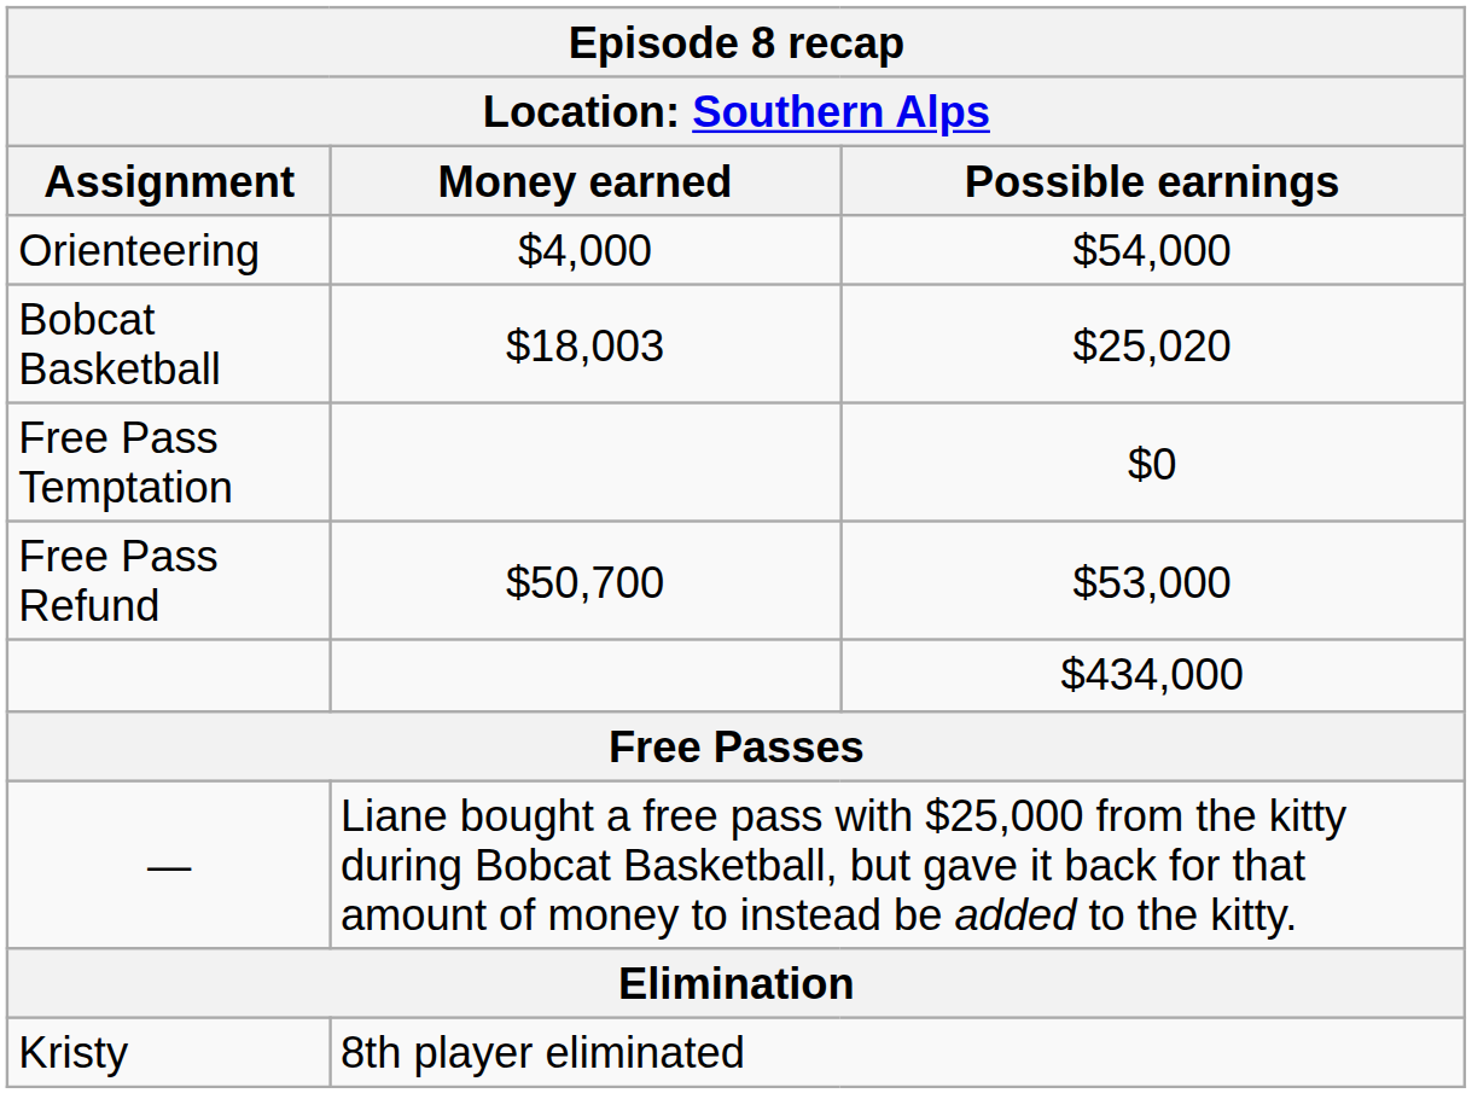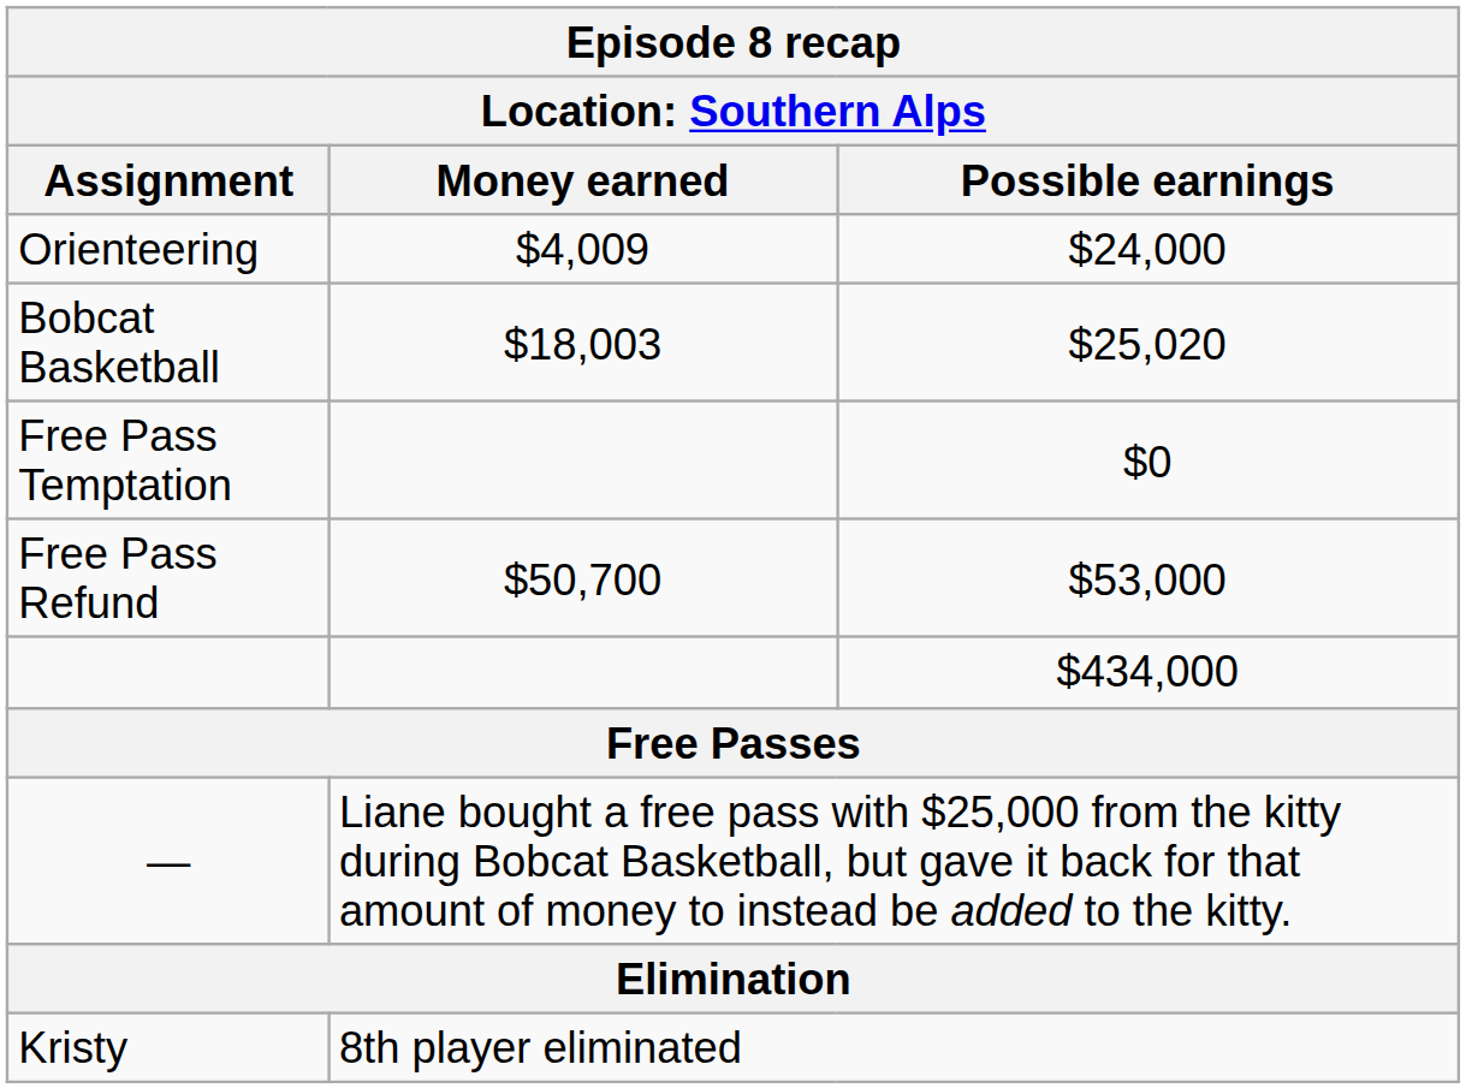Orienteering | Money earned: $4,000 -> $4,009
Orienteering | Possible earnings: $54,000 -> $24,000
